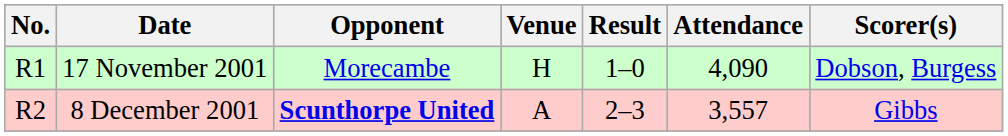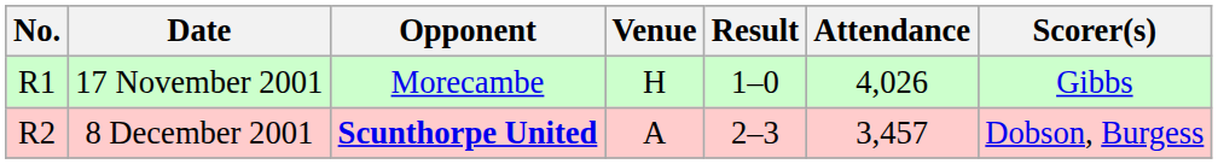17 November 2001 | Attendance: 4,090 -> 4,026
17 November 2001 | Scorer(s): Dobson, Burgess -> Gibbs
8 December 2001 | Attendance: 3,557 -> 3,457
8 December 2001 | Scorer(s): Gibbs -> Dobson, Burgess
